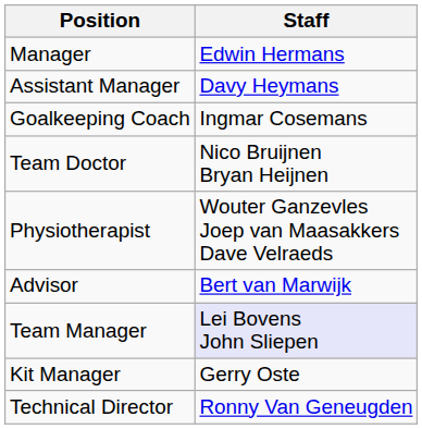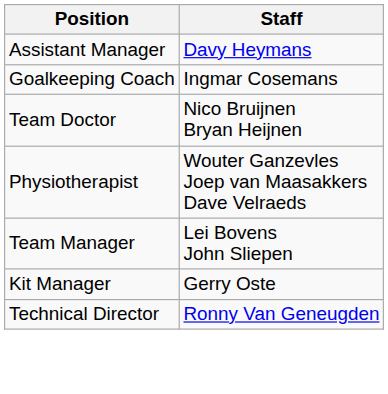- row: Manager | Edwin Hermans
- row: Advisor | Bert van Marwijk
Team Manager | Staff: lavender background -> no background
